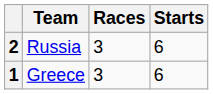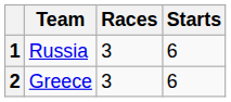Russia | column 1: 2 -> 1
Greece | column 1: 1 -> 2
